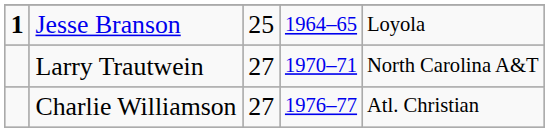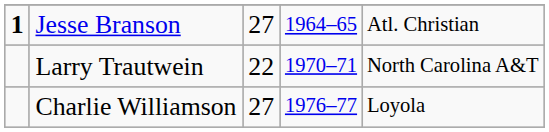Jesse Branson | column 3: 25 -> 27
Jesse Branson | column 5: Loyola -> Atl. Christian
Larry Trautwein | column 3: 27 -> 22
Charlie Williamson | column 5: Atl. Christian -> Loyola
